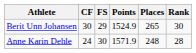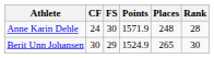rows swapped: Berit Unn Johansen <-> Anne Karin Dehle
